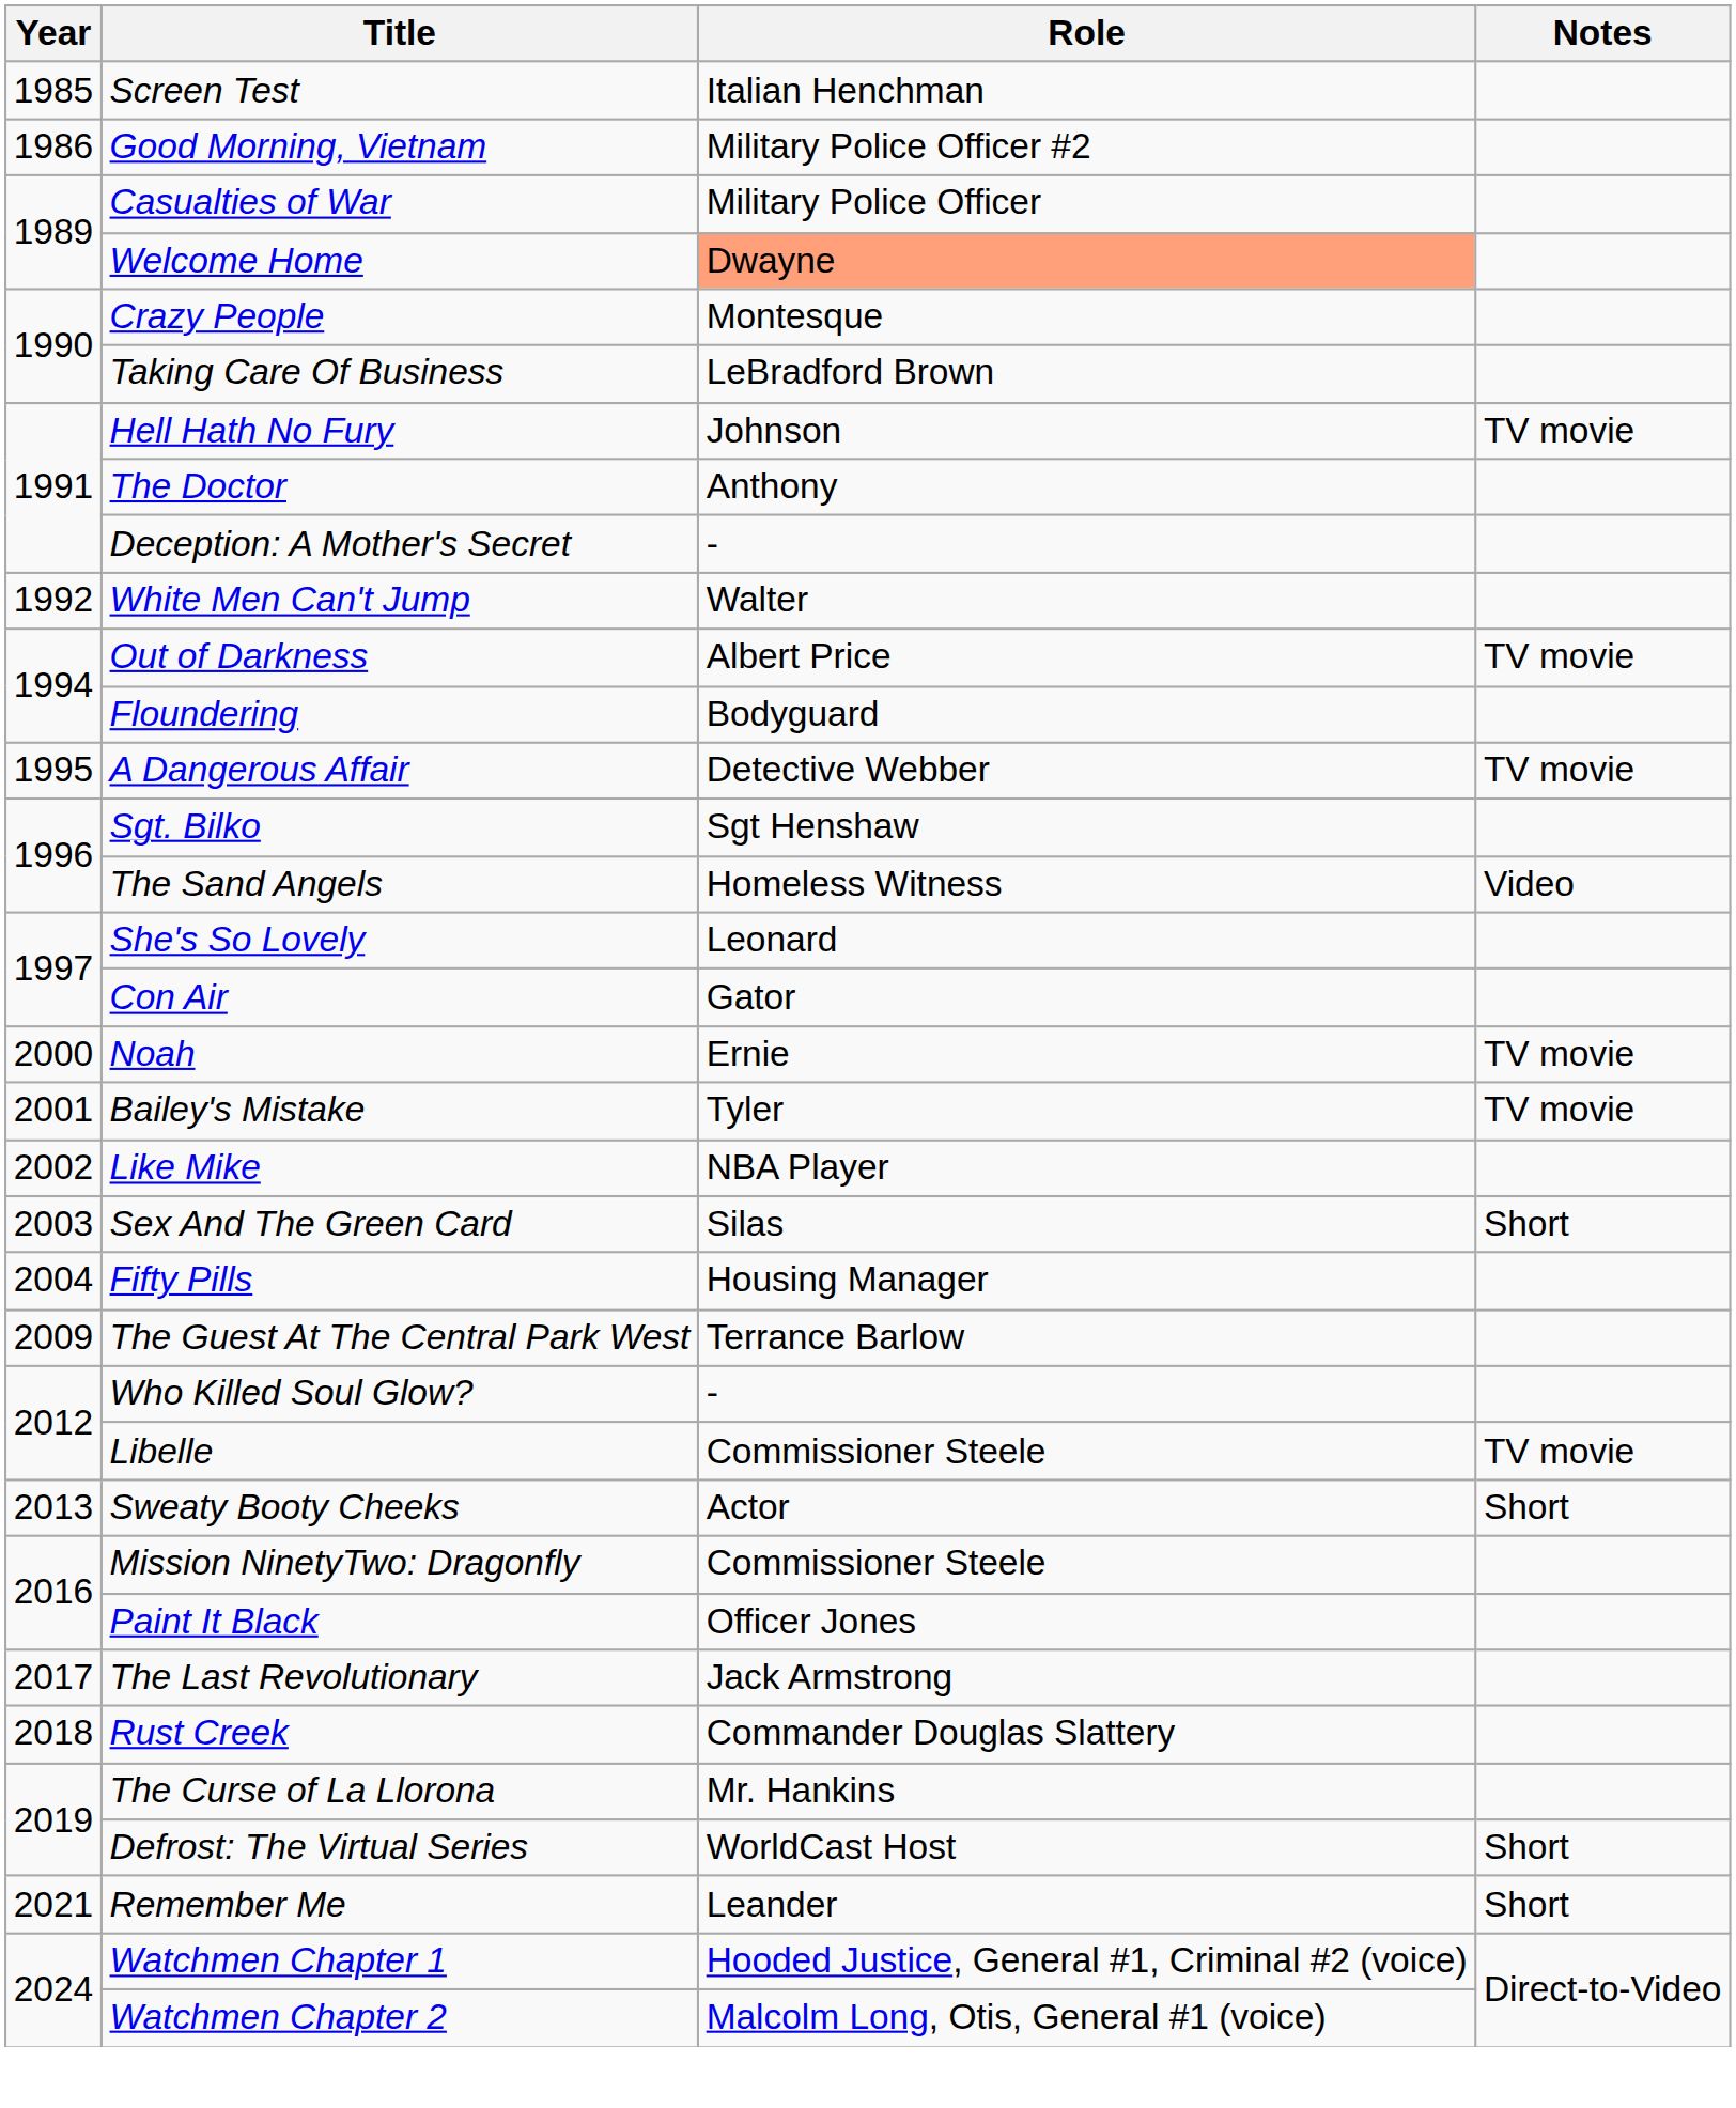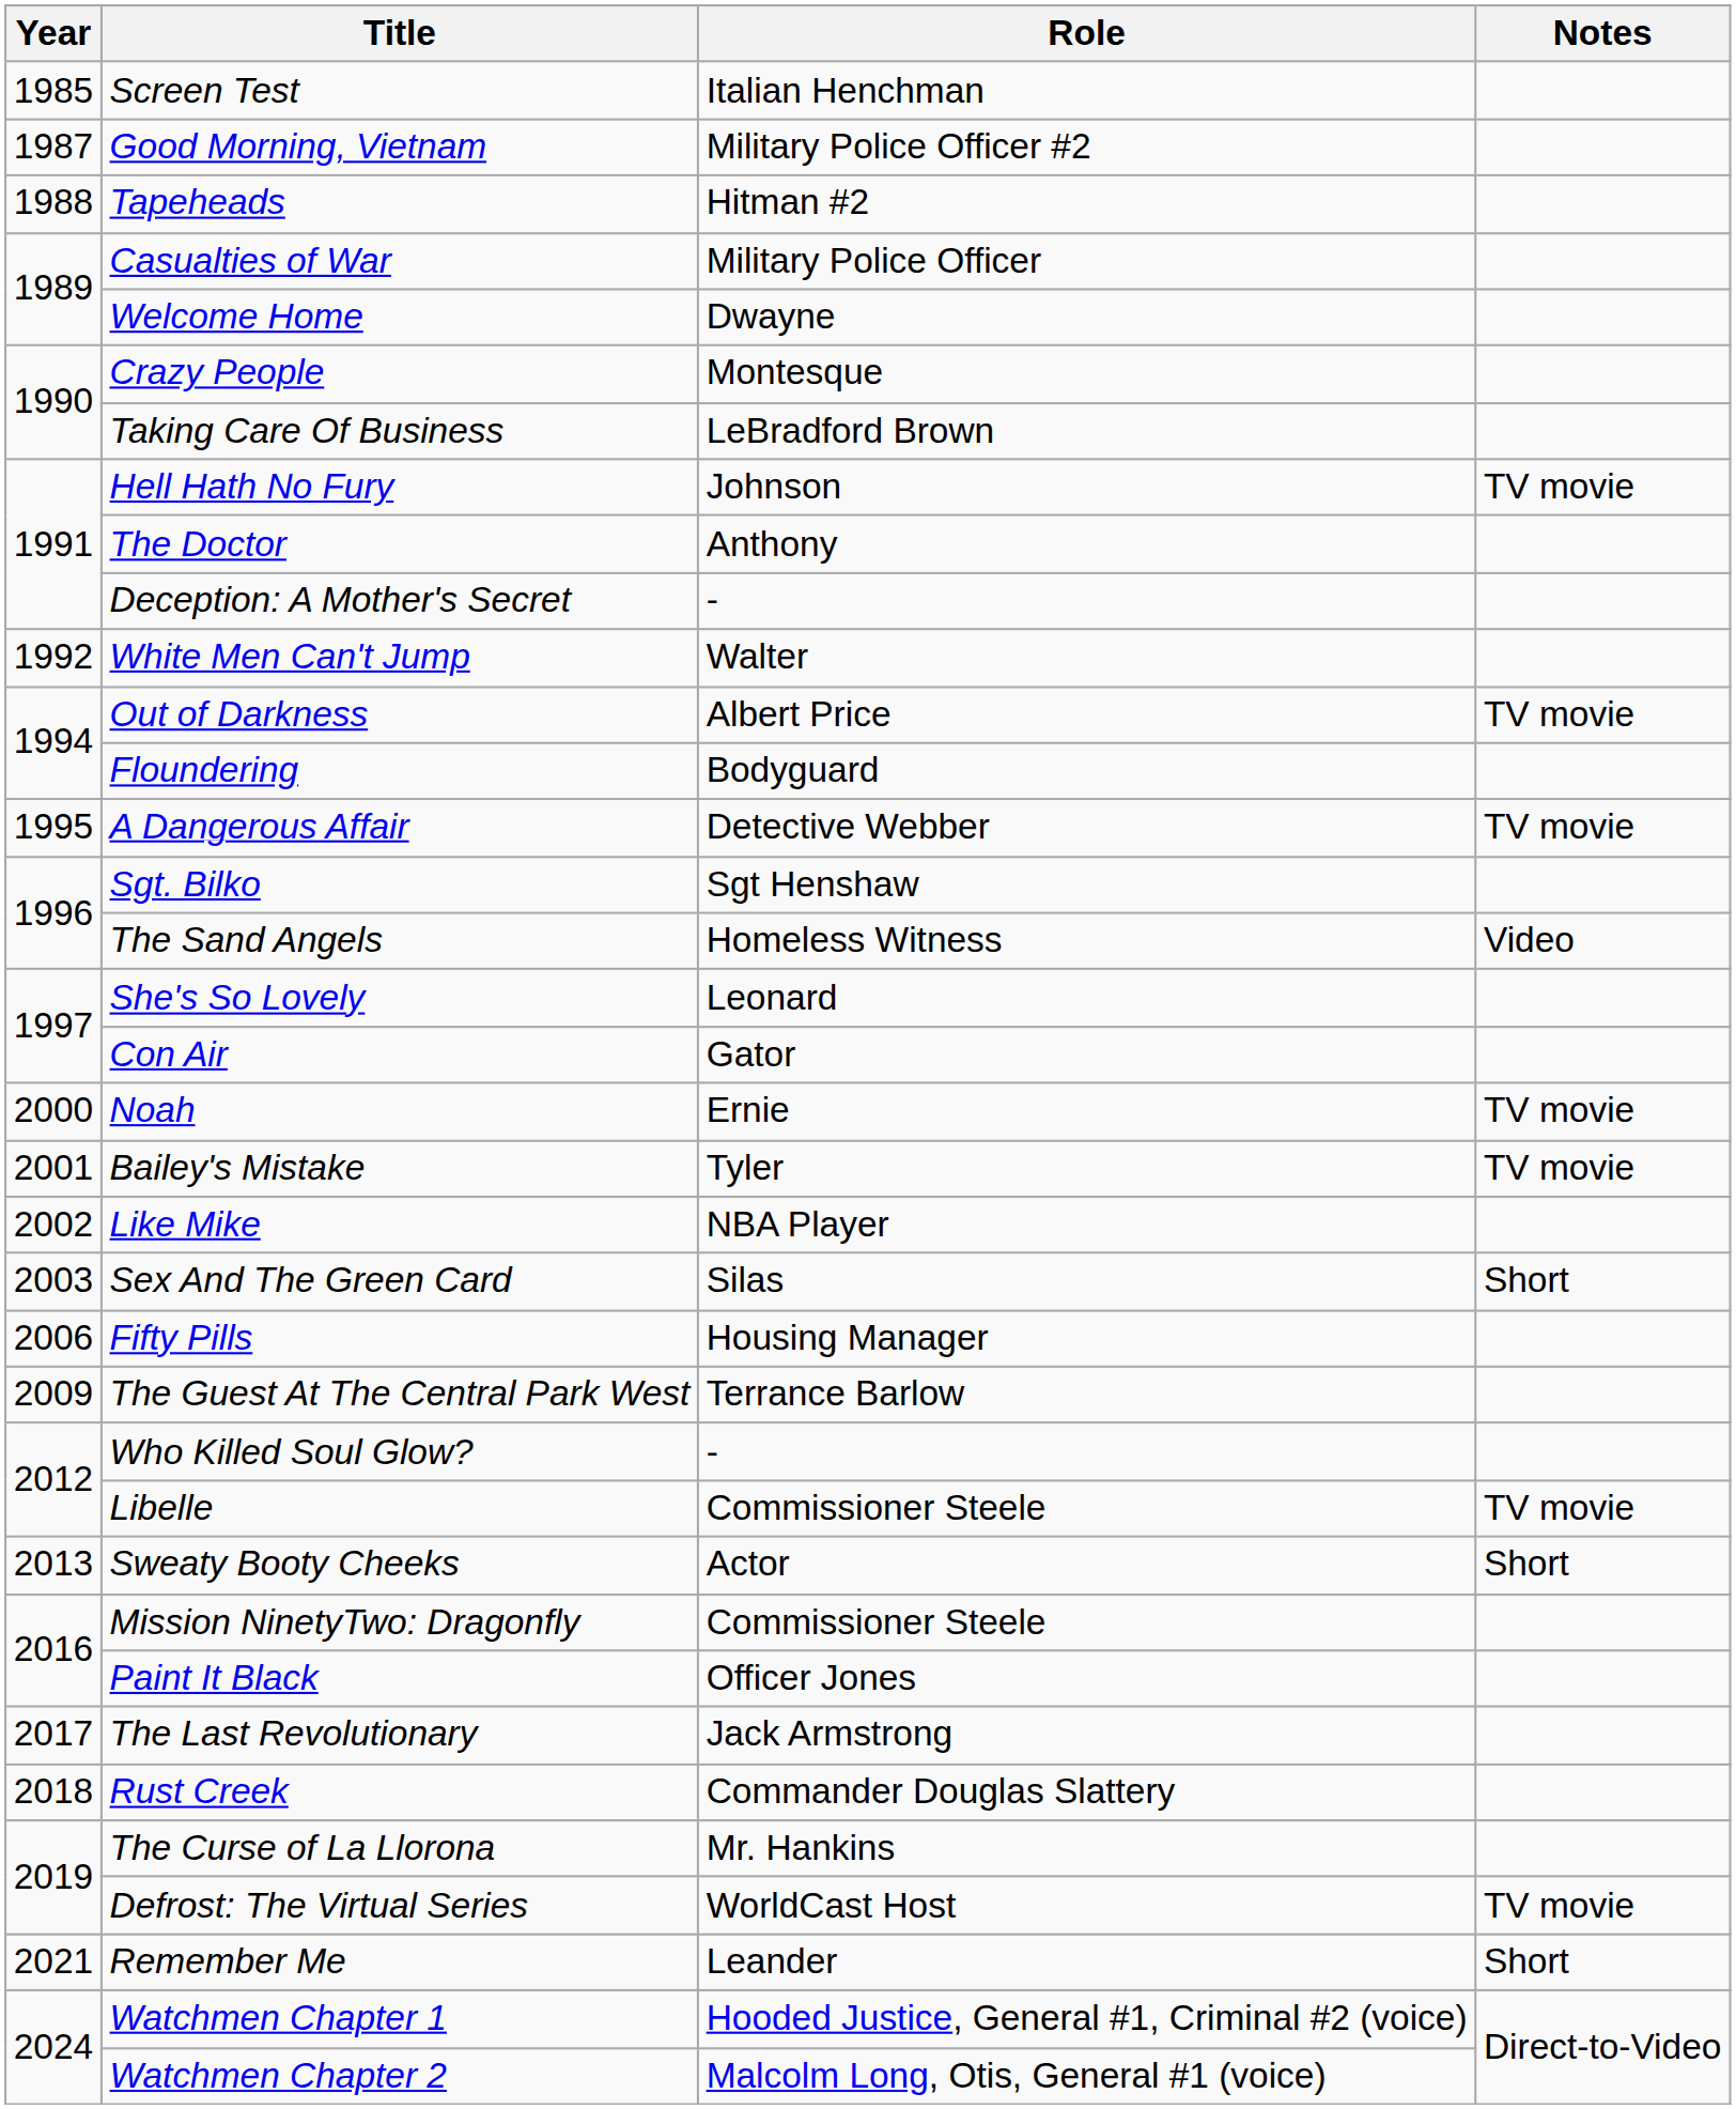Good Morning, Vietnam | Year: 1986 -> 1987
+ row: 1988 | Tapeheads | Hitman #2
Welcome Home | Role: lightsalmon background -> no background
Fifty Pills | Year: 2004 -> 2006
Defrost: The Virtual Series | Notes: Short -> TV movie
